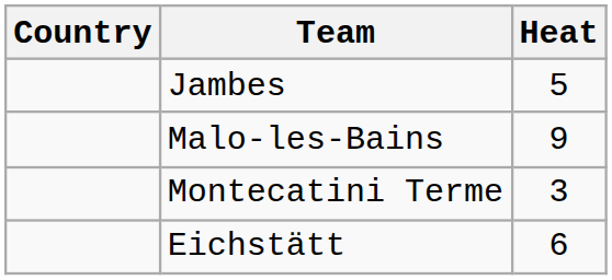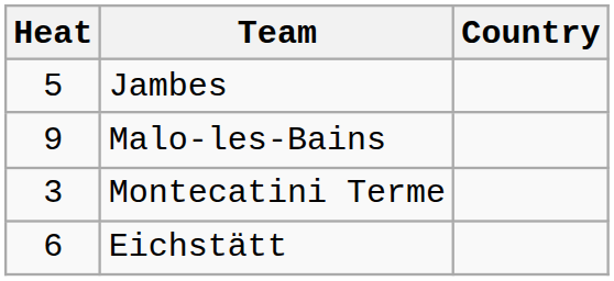columns swapped: Country <-> Heat
